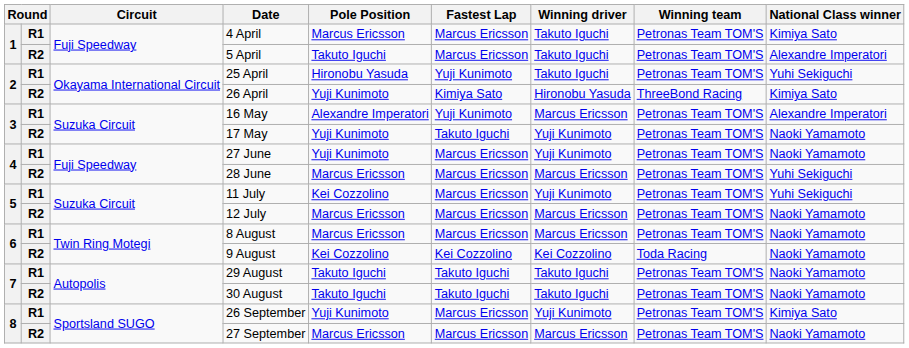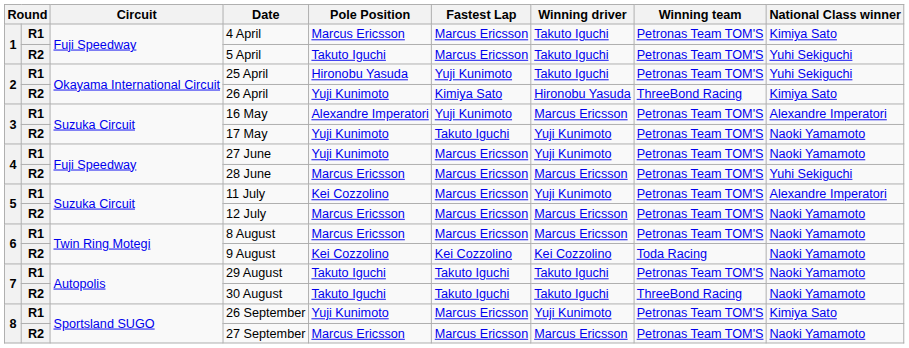5 April | National Class winner: Alexandre Imperatori -> Yuhi Sekiguchi
11 July | National Class winner: Yuhi Sekiguchi -> Alexandre Imperatori
30 August | Winning team: Petronas Team TOM'S -> ThreeBond Racing
